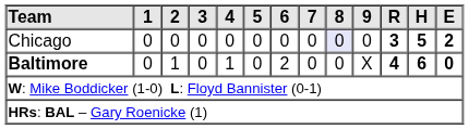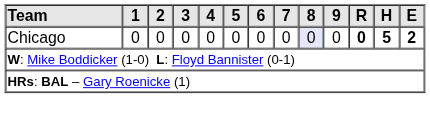Chicago | R: 3 -> 0
- row: Baltimore | 0 | 1 | 0 | 1 | 0 | 2 | 0 | 0 | X | 4 | 6 | 0
